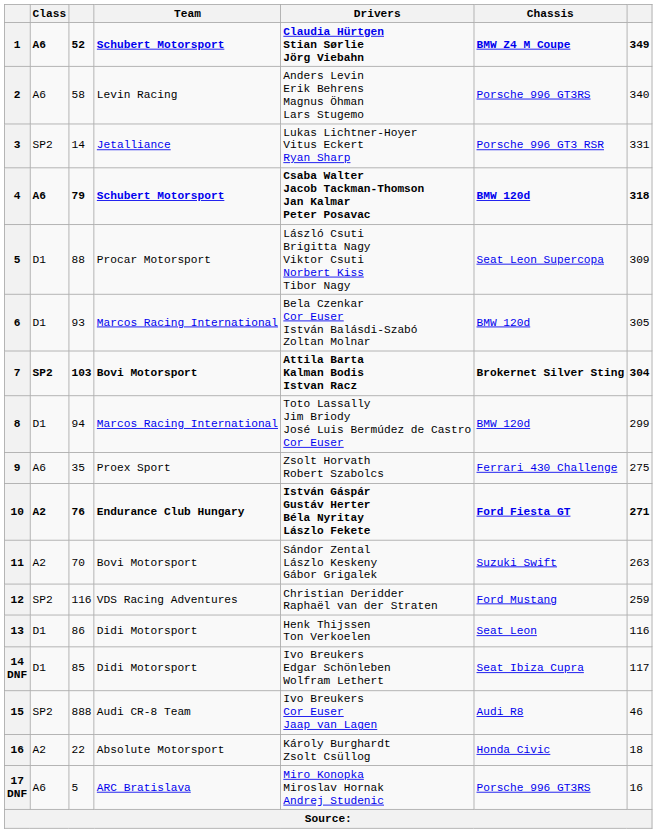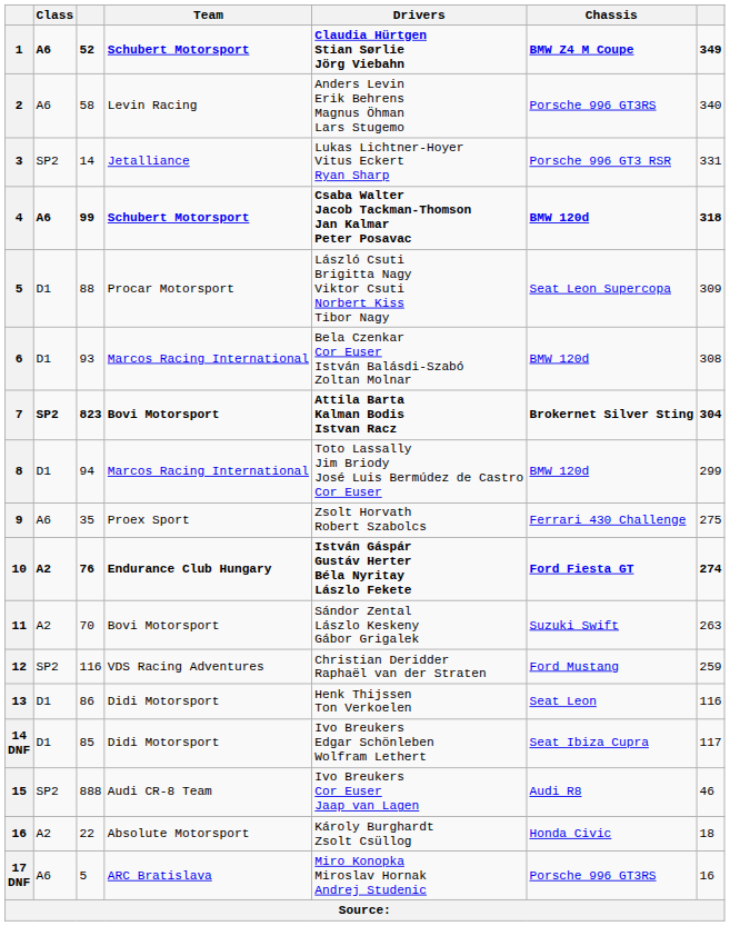4 | column 3: 79 -> 99
6 | column 7: 305 -> 308
7 | column 3: 103 -> 823
10 | column 7: 271 -> 274
